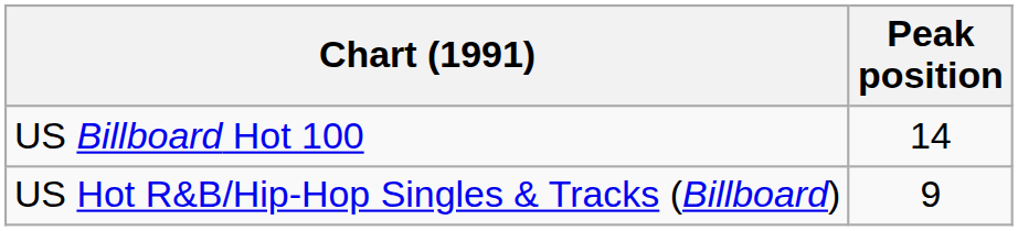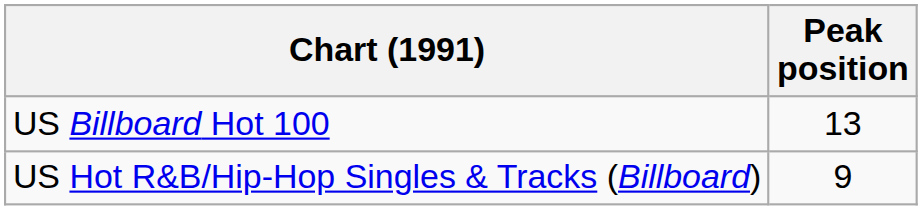US Billboard Hot 100 | Peak position: 14 -> 13
